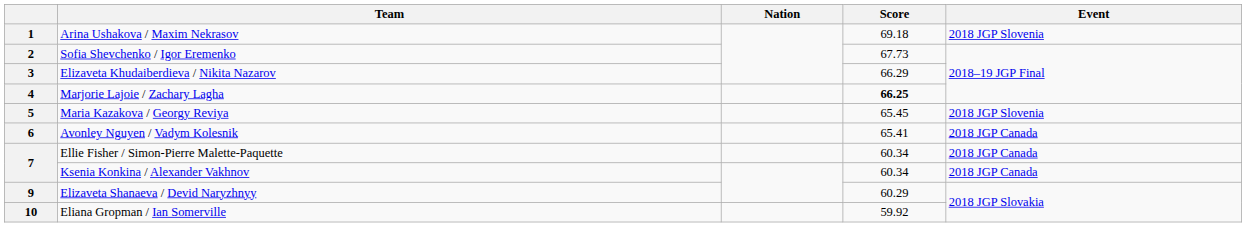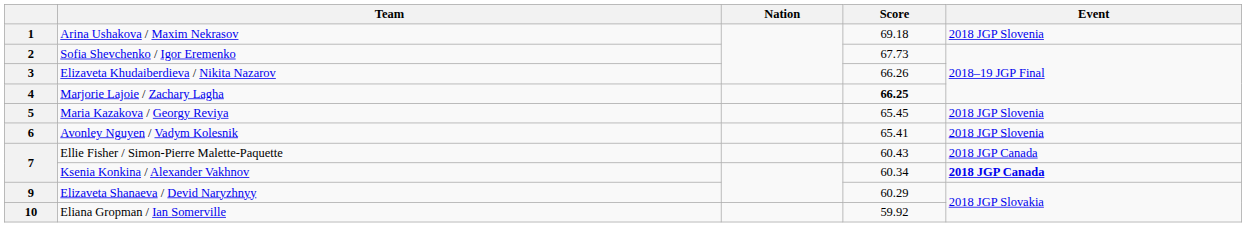3 | Score: 66.29 -> 66.26
6 | Event: 2018 JGP Canada -> 2018 JGP Slovenia
7 / Ellie Fisher / Simon-Pierre Malette-Paquette | Score: 60.34 -> 60.43
7 / Ksenia Konkina / Alexander Vakhnov | Event: normal -> bold
